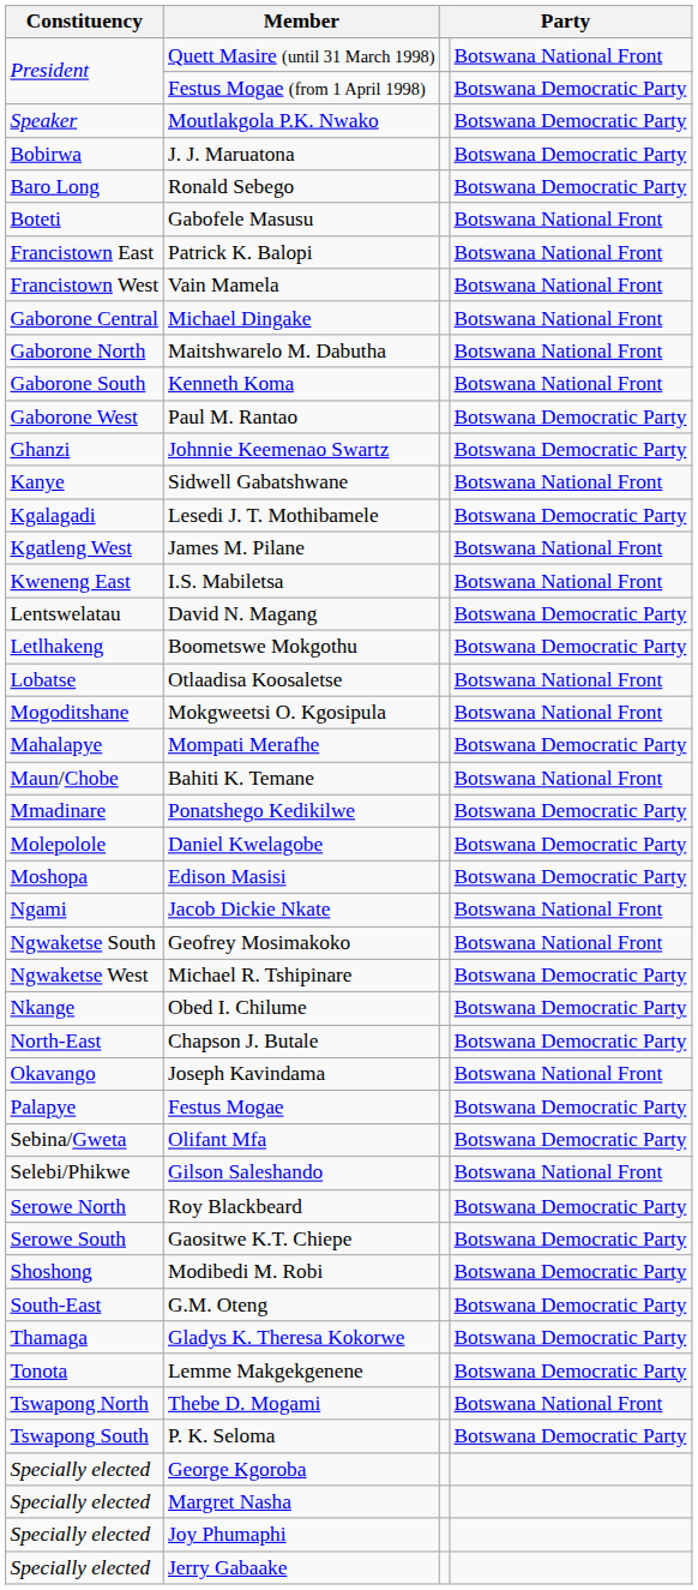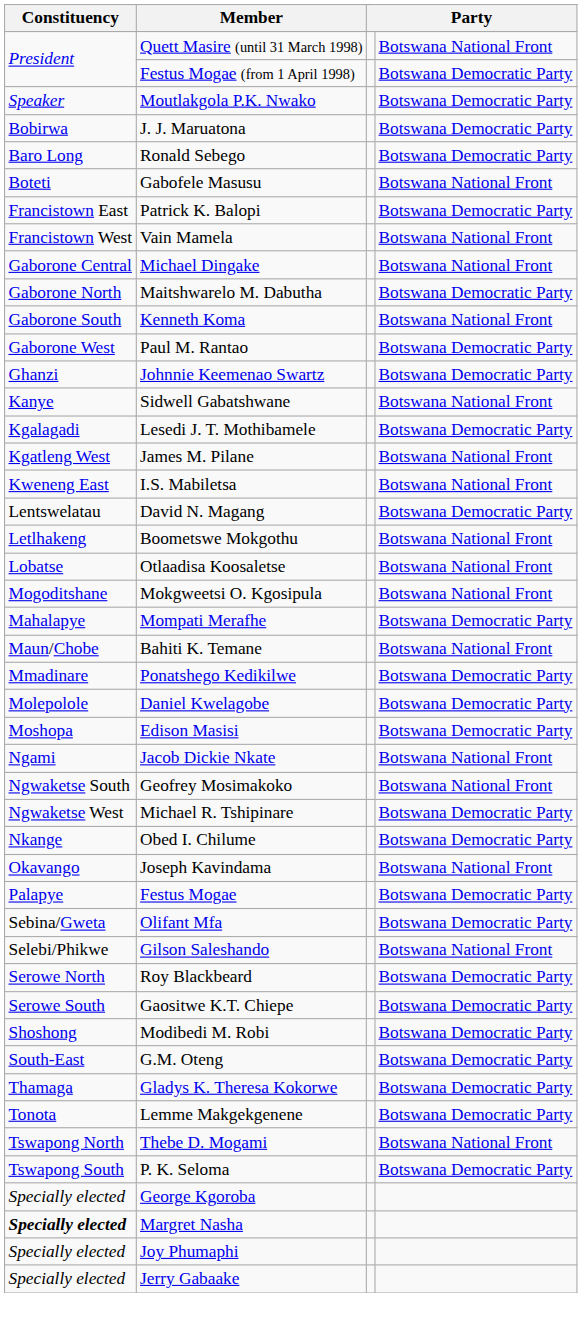Patrick K. Balopi | column 4: Botswana National Front -> Botswana Democratic Party
Maitshwarelo M. Dabutha | column 4: Botswana National Front -> Botswana Democratic Party
Boometswe Mokgothu | column 4: Botswana Democratic Party -> Botswana National Front
- row: North-East | Chapson J. Butale | Botswana Democratic Party
Margret Nasha | Constituency: normal -> bold
